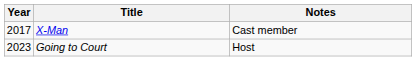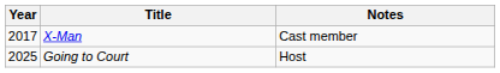Going to Court | Year: 2023 -> 2025
